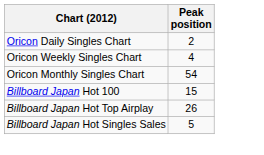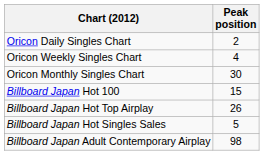Oricon Monthly Singles Chart | Peak position: 54 -> 30
+ row: Billboard Japan Adult Contemporary Airplay | 98
